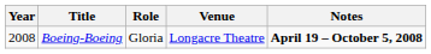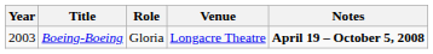Boeing-Boeing | Year: 2008 -> 2003
